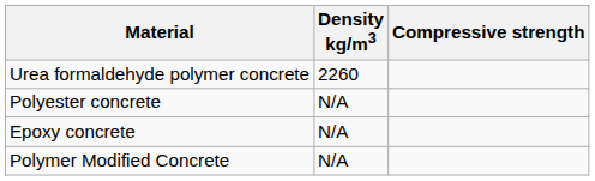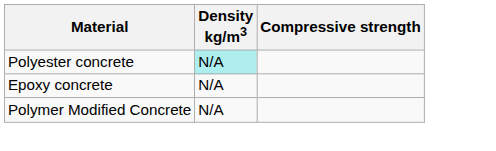- row: Urea formaldehyde polymer concrete | 2260
Polyester concrete | Density kg/m3: no background -> paleturquoise background
